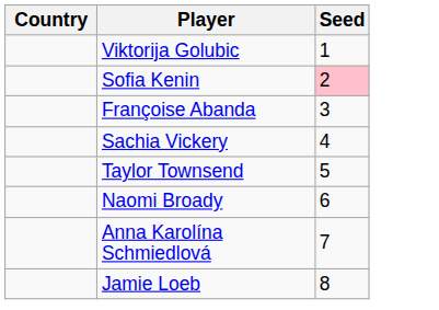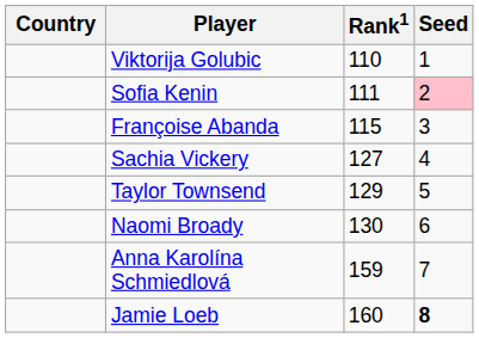+ column: Rank1 | 110 | 111 | 115 | 127 | 129 | 130 | 159 | 160
Jamie Loeb | Seed: normal -> bold
